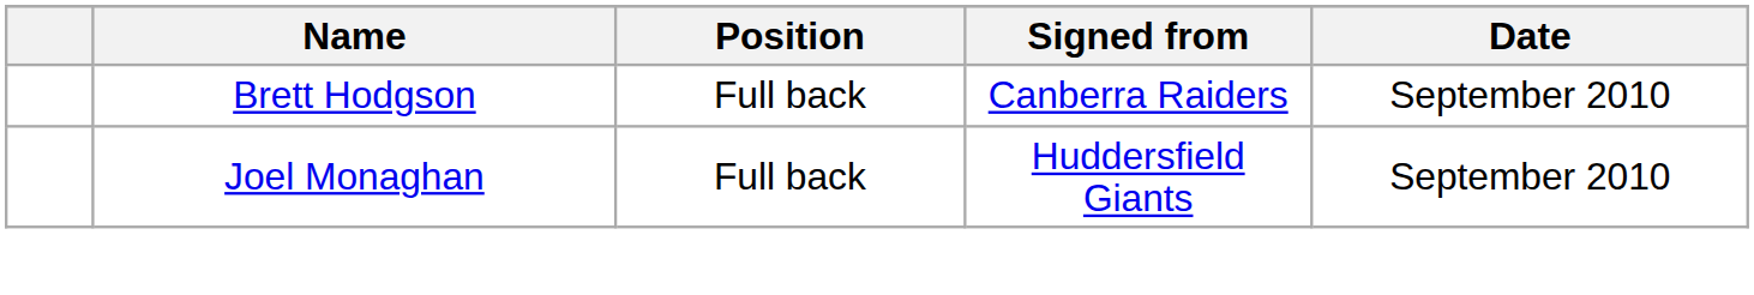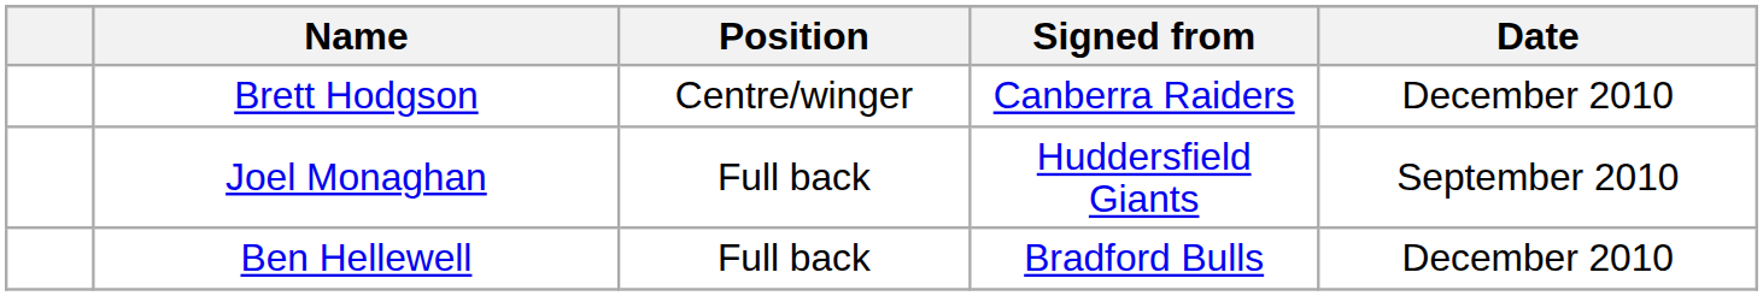Brett Hodgson | Position: Full back -> Centre/winger
Brett Hodgson | Date: September 2010 -> December 2010
+ row: Ben Hellewell | Full back | Bradford Bulls | December 2010
